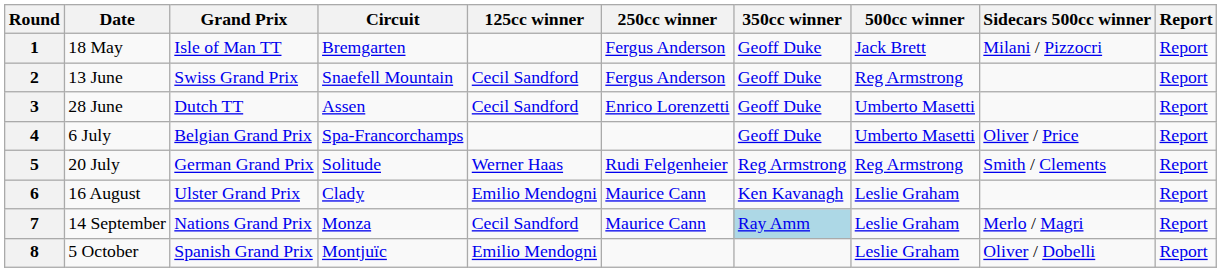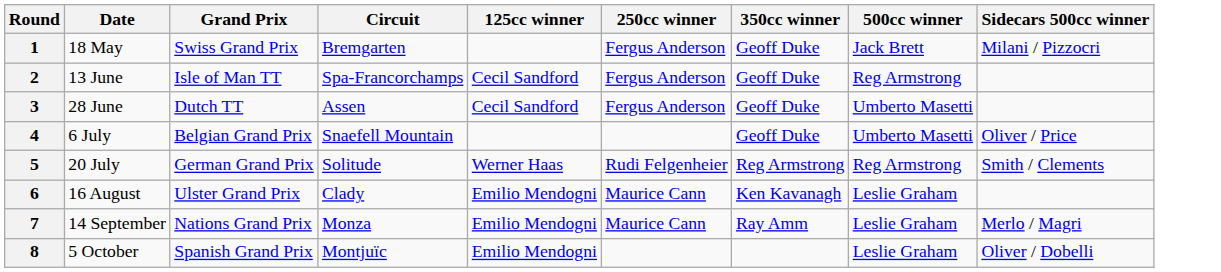- column: Report | Report | Report | Report | Report | Report | Report | Report | Report
1 | Grand Prix: Isle of Man TT -> Swiss Grand Prix
2 | Grand Prix: Swiss Grand Prix -> Isle of Man TT
2 | Circuit: Snaefell Mountain -> Spa-Francorchamps
3 | 250cc winner: Enrico Lorenzetti -> Fergus Anderson
4 | Circuit: Spa-Francorchamps -> Snaefell Mountain
7 | 125cc winner: Cecil Sandford -> Emilio Mendogni
7 | 350cc winner: lightblue background -> no background
